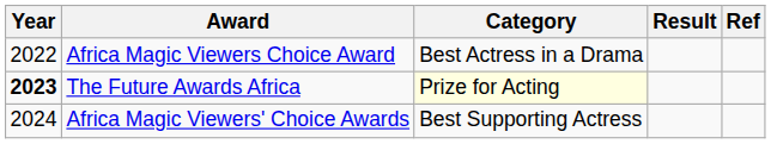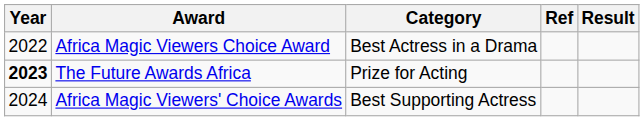columns swapped: Result <-> Ref
The Future Awards Africa | Category: lightyellow background -> no background
